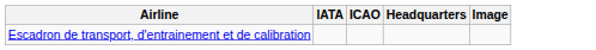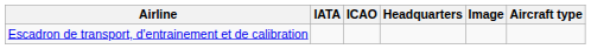+ column: Aircraft type
